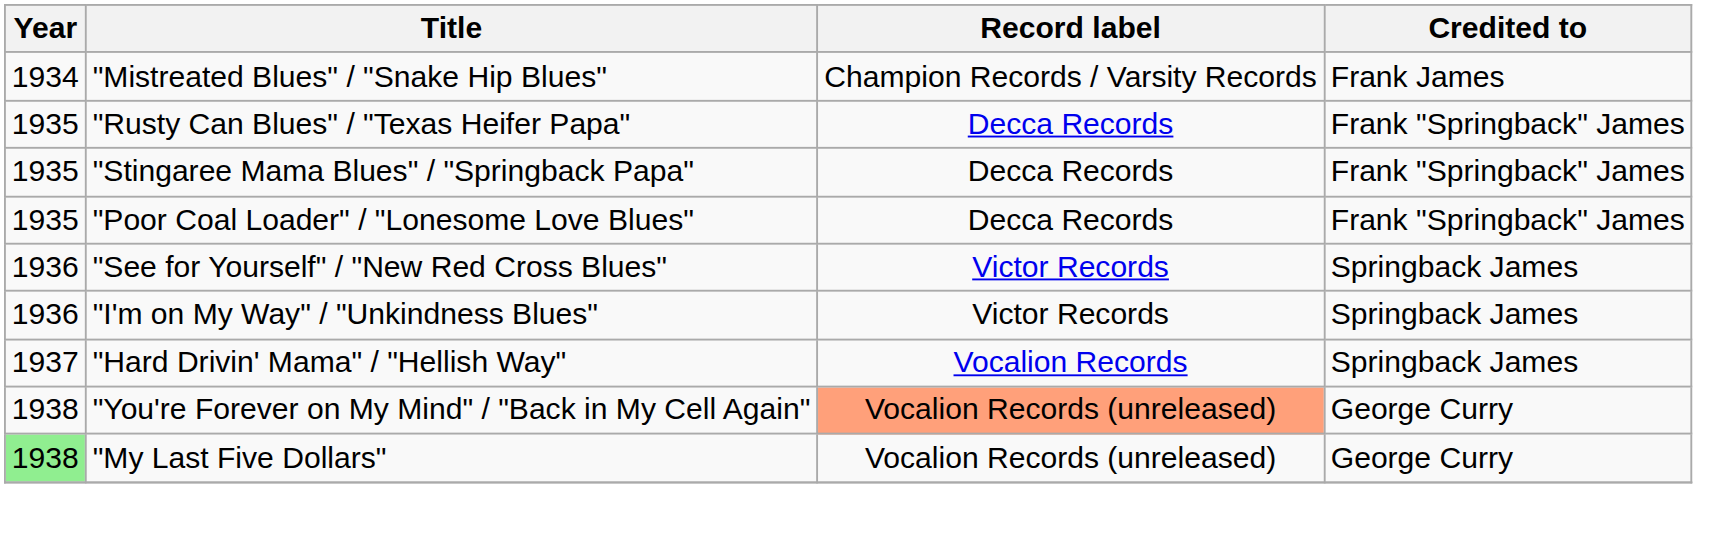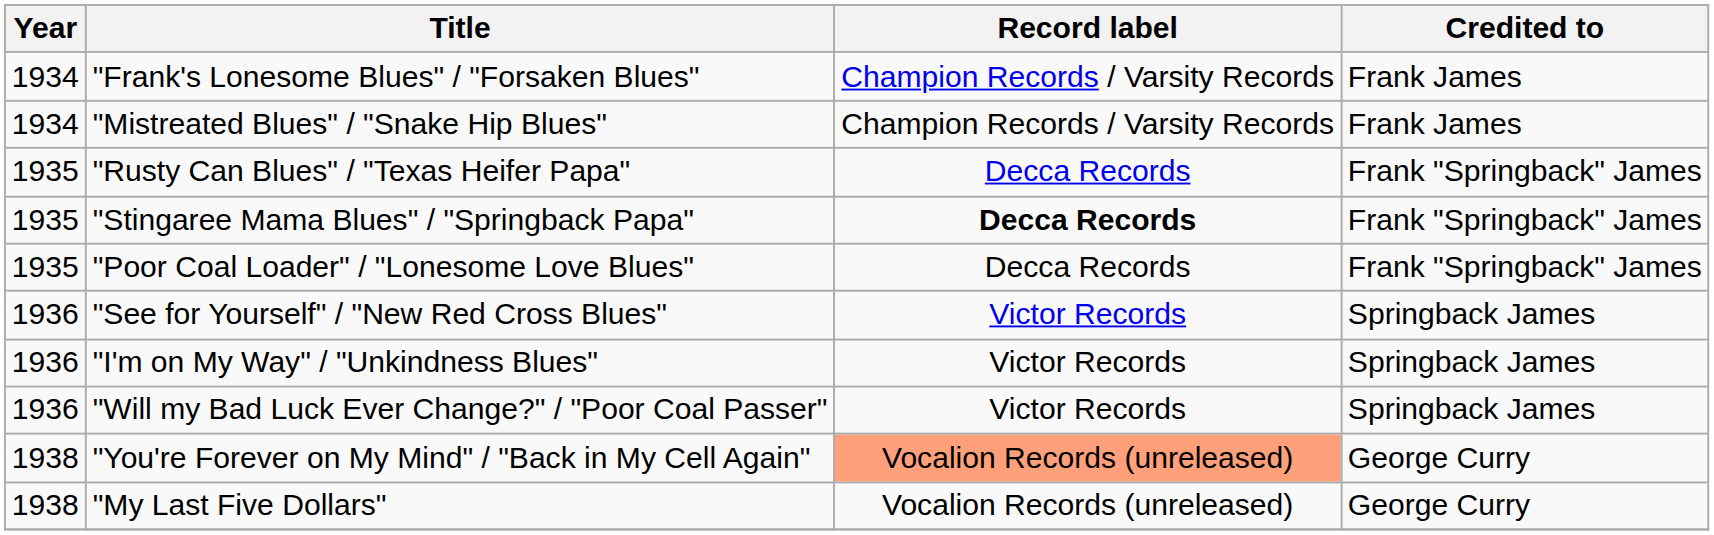+ row: 1934 | "Frank's Lonesome Blues" / "Forsaken Blues" | Champion Records / Varsity Records | Frank James
"Stingaree Mama Blues" / "Springback Papa" | Record label: normal -> bold
+ row: 1936 | "Will my Bad Luck Ever Change?" / "Poor Coal Passer" | Victor Records | Springback James
- row: 1937 | "Hard Drivin' Mama" / "Hellish Way" | Vocalion Records | Springback James
"My Last Five Dollars" | Year: lightgreen background -> no background
